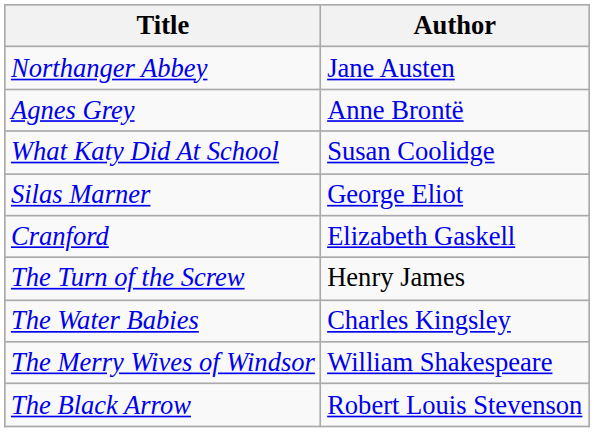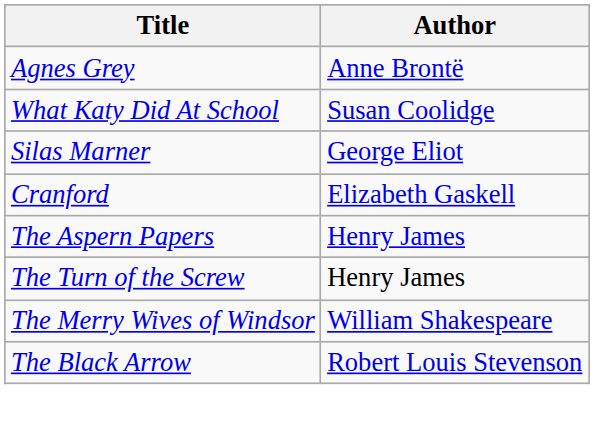- row: Northanger Abbey | Jane Austen
+ row: The Aspern Papers | Henry James
- row: The Water Babies | Charles Kingsley
